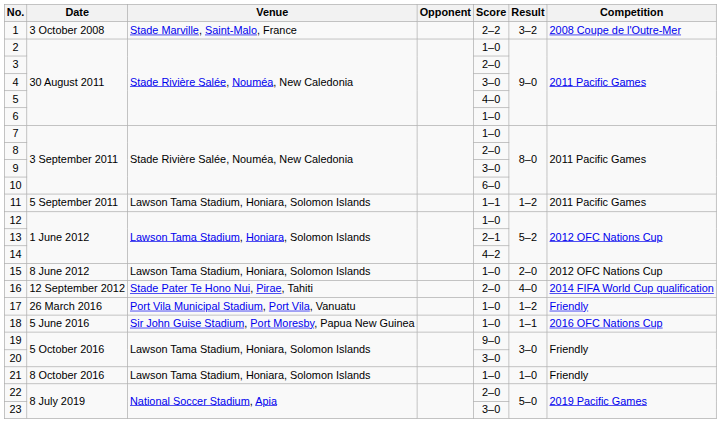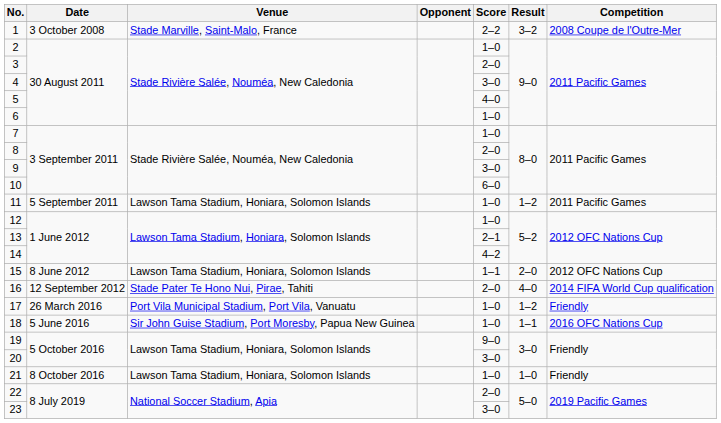11 | Score: 1–1 -> 1–0
15 | Score: 1–0 -> 1–1
